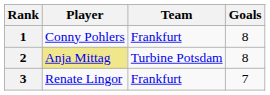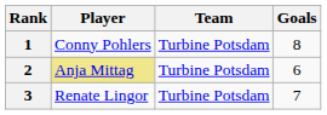1 | Team: Frankfurt -> Turbine Potsdam
2 | Goals: 8 -> 6
3 | Team: Frankfurt -> Turbine Potsdam
